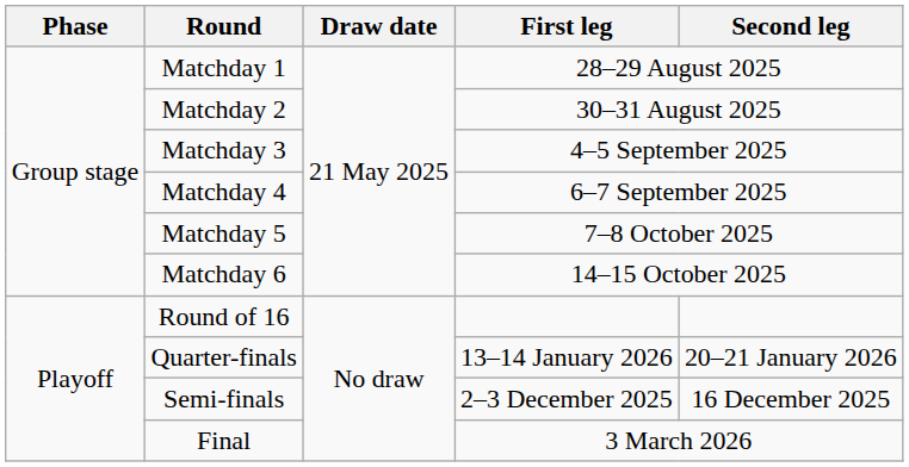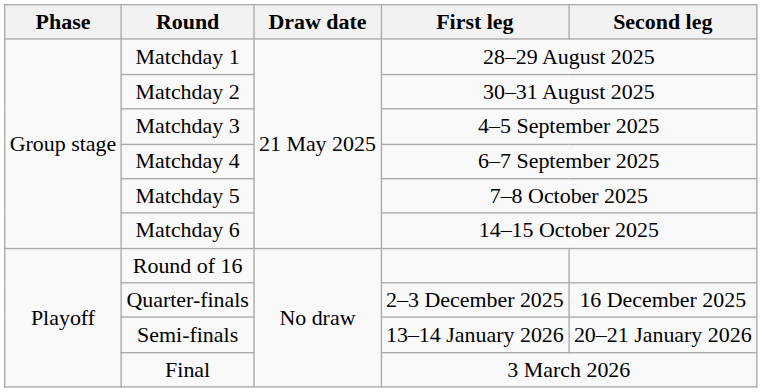Quarter-finals | First leg: 13–14 January 2026 -> 2–3 December 2025
Quarter-finals | Second leg: 20–21 January 2026 -> 16 December 2025
Semi-finals | First leg: 2–3 December 2025 -> 13–14 January 2026
Semi-finals | Second leg: 16 December 2025 -> 20–21 January 2026
